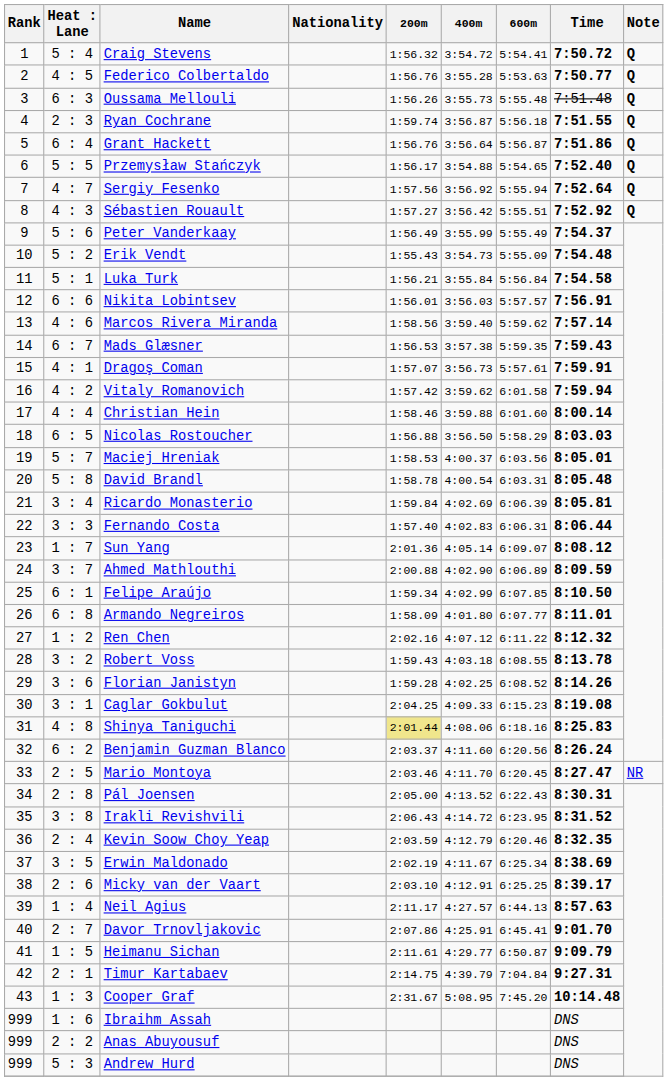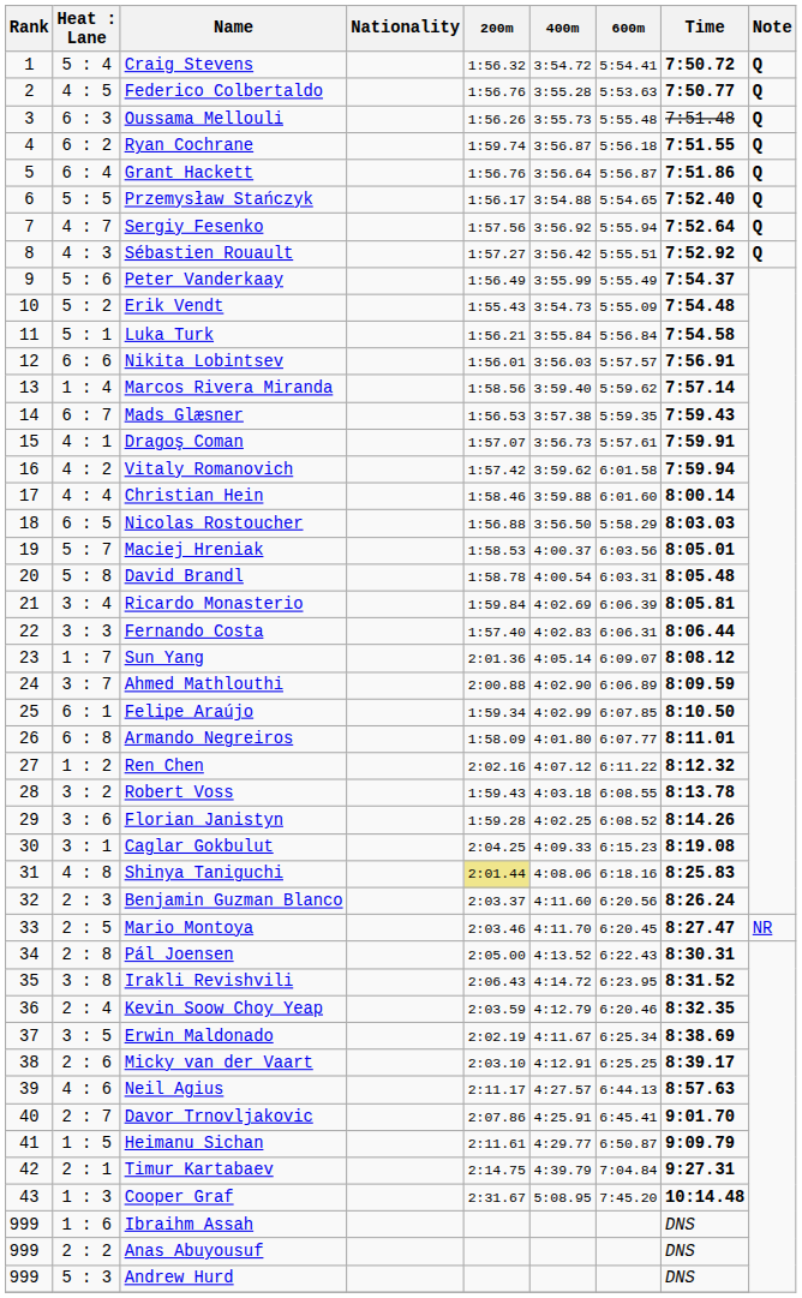Ryan Cochrane | column 2: 2 : 3 -> 6 : 2
Marcos Rivera Miranda | column 2: 4 : 6 -> 1 : 4
Benjamin Guzman Blanco | column 2: 6 : 2 -> 2 : 3
Neil Agius | column 2: 1 : 4 -> 4 : 6
